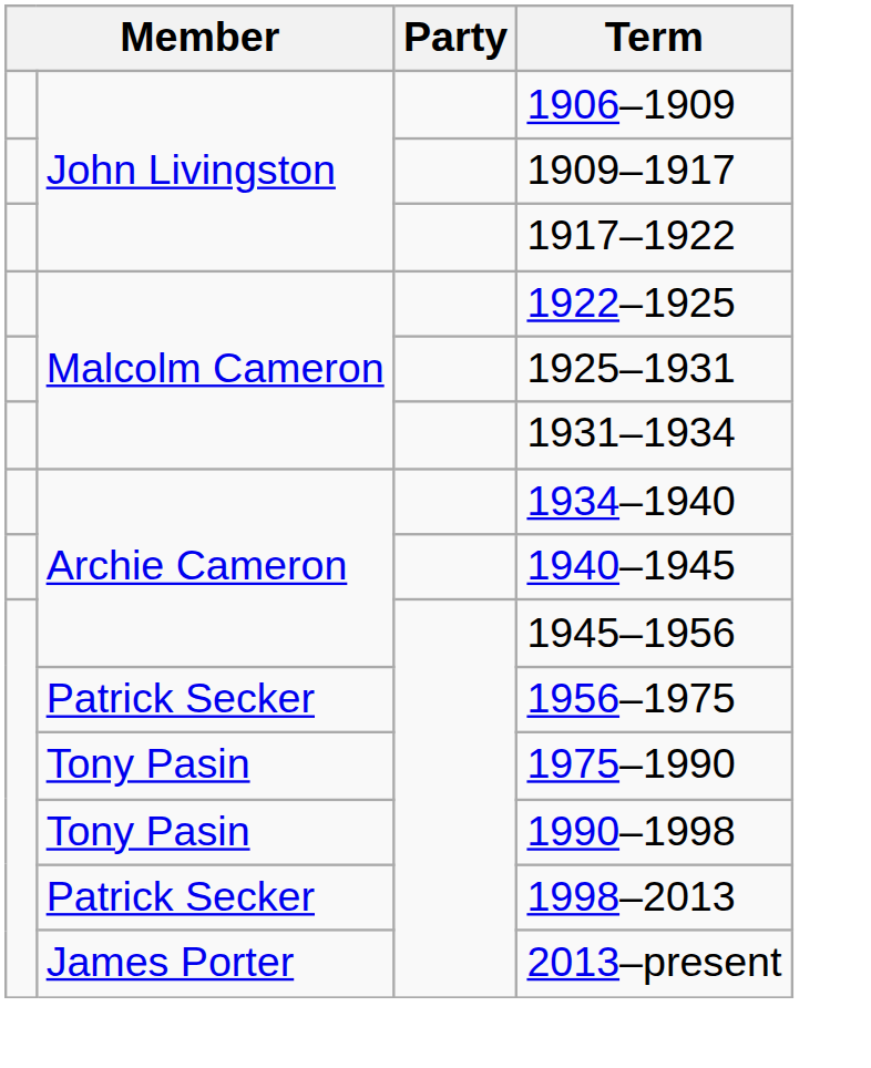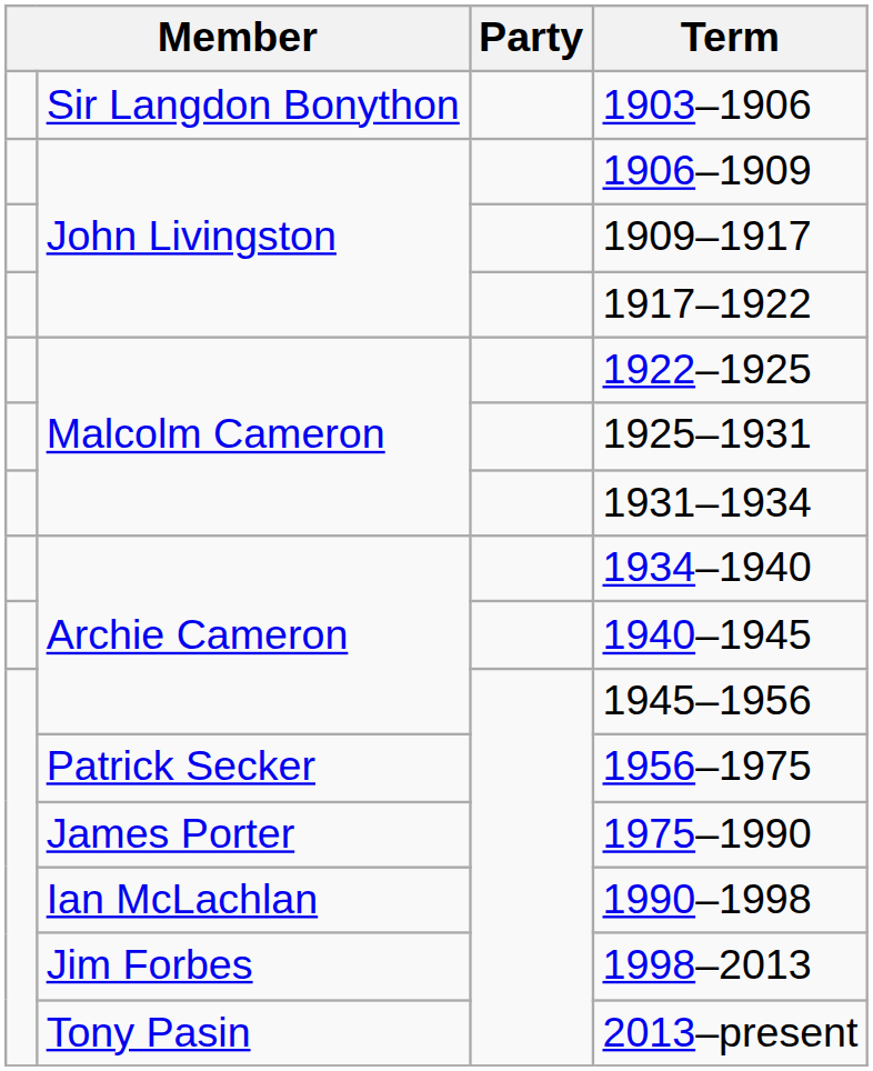+ row: Sir Langdon Bonython | 1903–1906
1975–1990 | column 2: Tony Pasin -> James Porter
1990–1998 | column 2: Tony Pasin -> Ian McLachlan
1998–2013 | column 2: Patrick Secker -> Jim Forbes
2013–present | column 2: James Porter -> Tony Pasin
